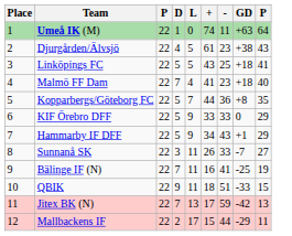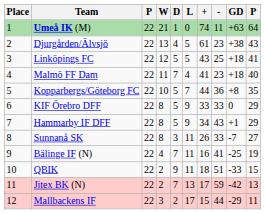+ column: W | 21 | 13 | 12 | 11 | 10 | 8 | 8 | 8 | 4 | 2 | 2 | 3
